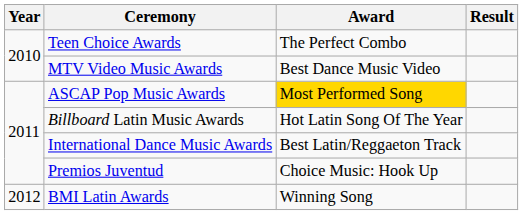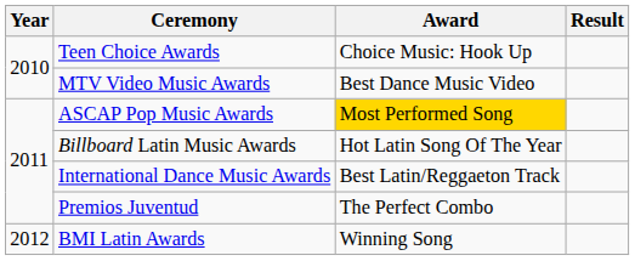Teen Choice Awards | Award: The Perfect Combo -> Choice Music: Hook Up
Premios Juventud | Award: Choice Music: Hook Up -> The Perfect Combo
